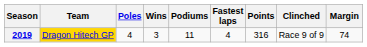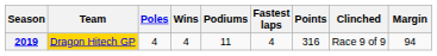2019 | Wins: 3 -> 4
2019 | Margin: 74 -> 94
